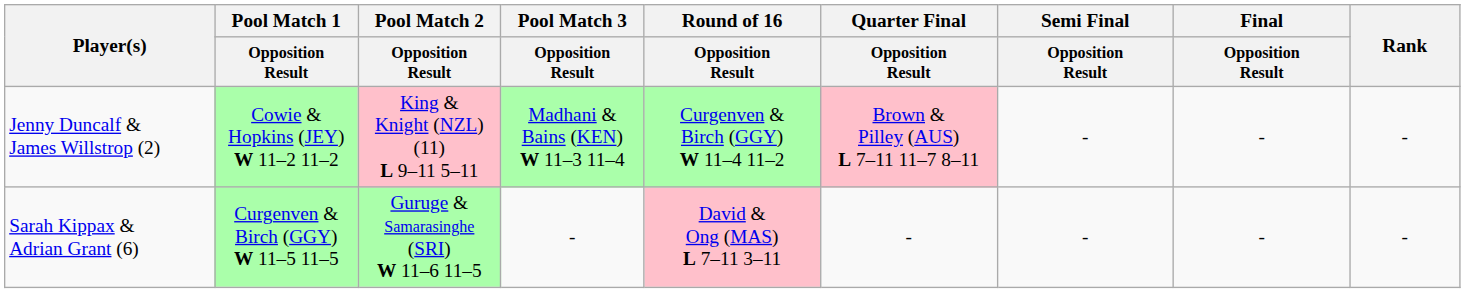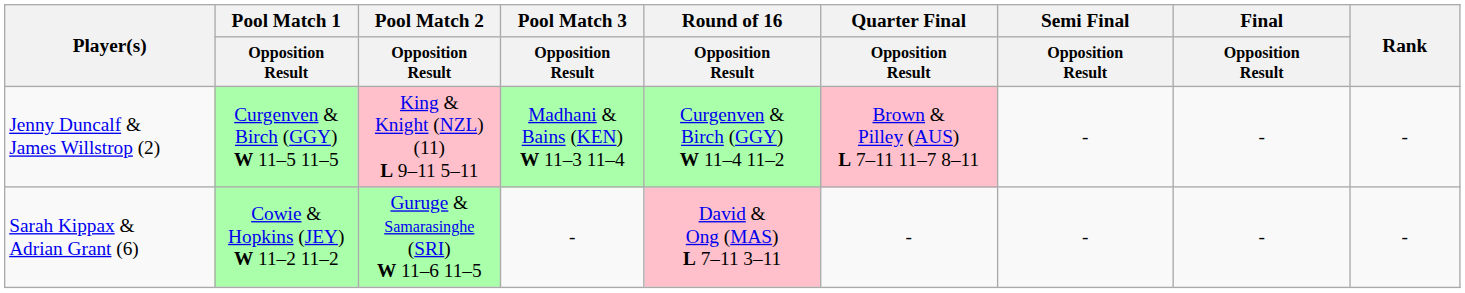Jenny Duncalf & James Willstrop (2) | Pool Match 1 / Opposition Result: Cowie & Hopkins (JEY) W 11–2 11–2 -> Curgenven & Birch (GGY) W 11–5 11–5
Sarah Kippax & Adrian Grant (6) | Pool Match 1 / Opposition Result: Curgenven & Birch (GGY) W 11–5 11–5 -> Cowie & Hopkins (JEY) W 11–2 11–2
